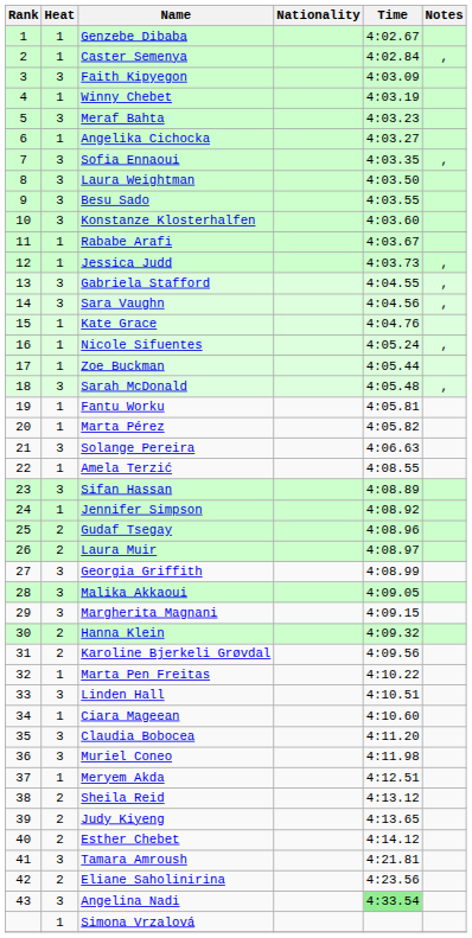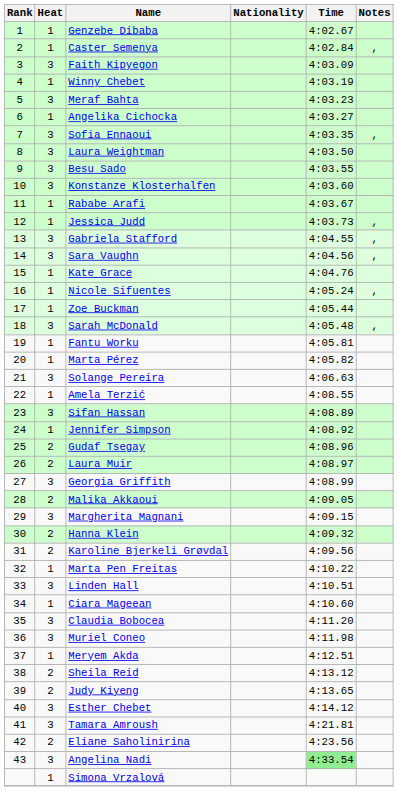Malika Akkaoui | Heat: 3 -> 2
Esther Chebet | Heat: 2 -> 3
